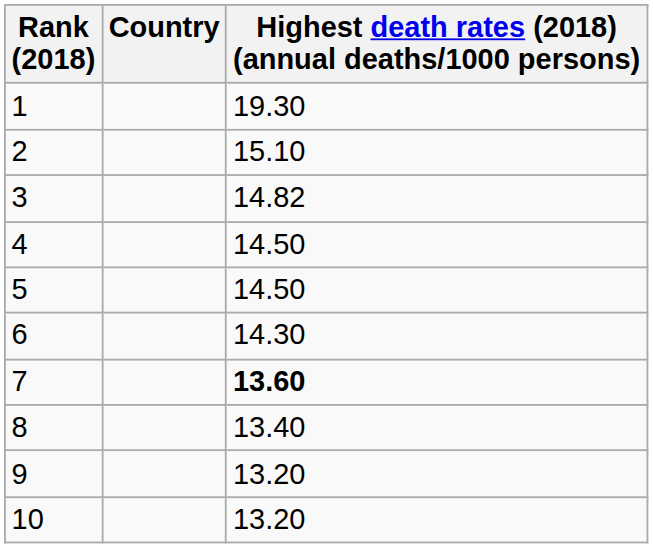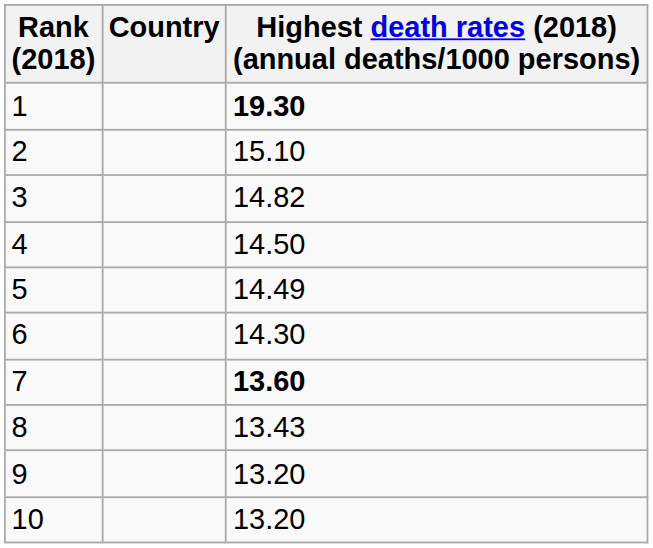1 | Highest death rates (2018) (annual deaths/1000 persons): normal -> bold
5 | Highest death rates (2018) (annual deaths/1000 persons): 14.50 -> 14.49
8 | Highest death rates (2018) (annual deaths/1000 persons): 13.40 -> 13.43
